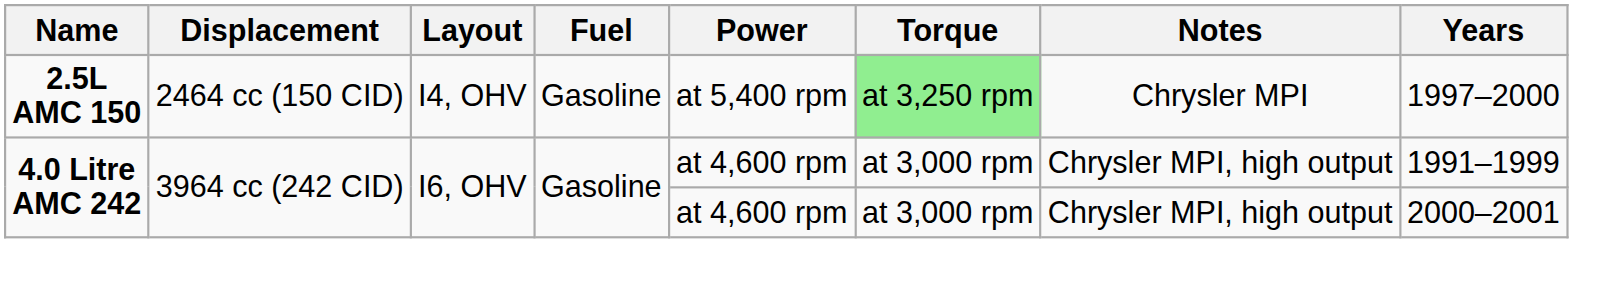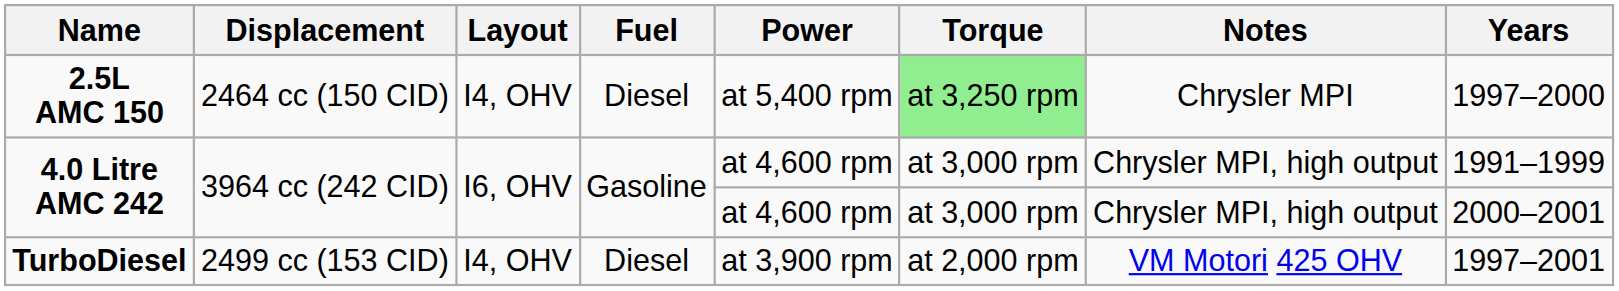2.5L AMC 150 | Fuel: Gasoline -> Diesel
+ row: TurboDiesel | 2499 cc (153 CID) | I4, OHV | Diesel | at 3,900 rpm | at 2,000 rpm | VM Motori 425 OHV | 1997–2001
